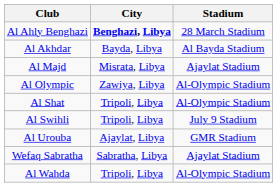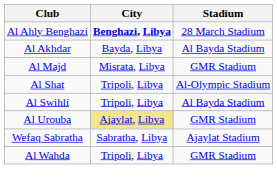Al Majd | Stadium: Ajaylat Stadium -> GMR Stadium
- row: Al Olympic | Zawiya, Libya | Al-Olympic Stadium
Al Swihli | Stadium: July 9 Stadium -> Al Bayda Stadium
Al Urouba | City: no background -> khaki background
Al Wahda | Stadium: Al-Olympic Stadium -> GMR Stadium
